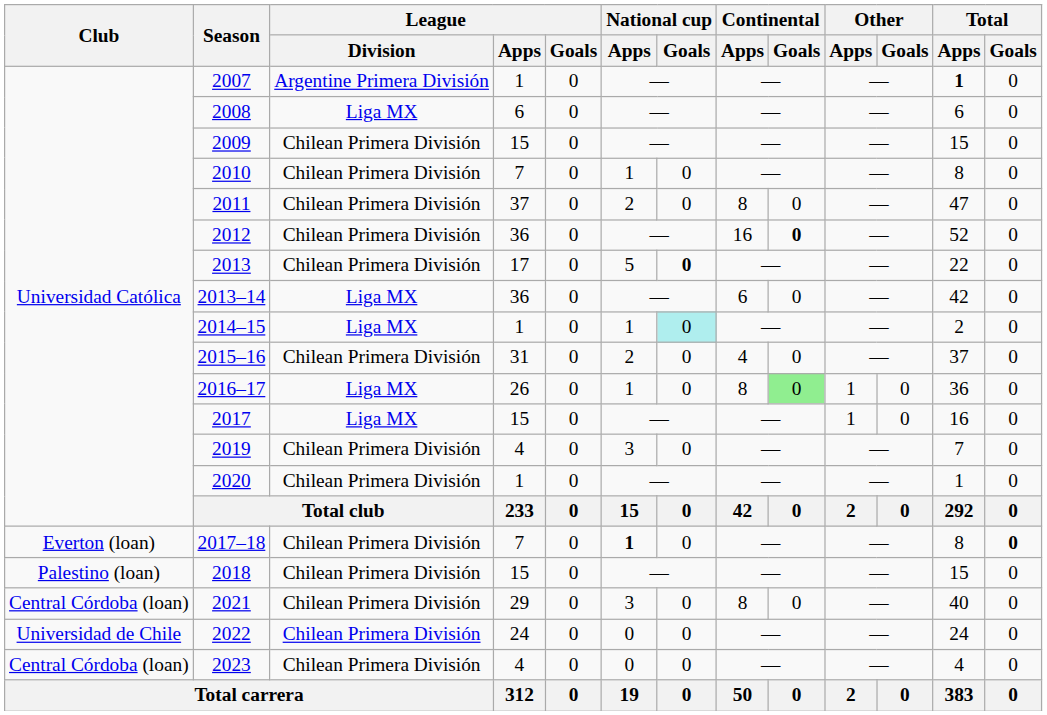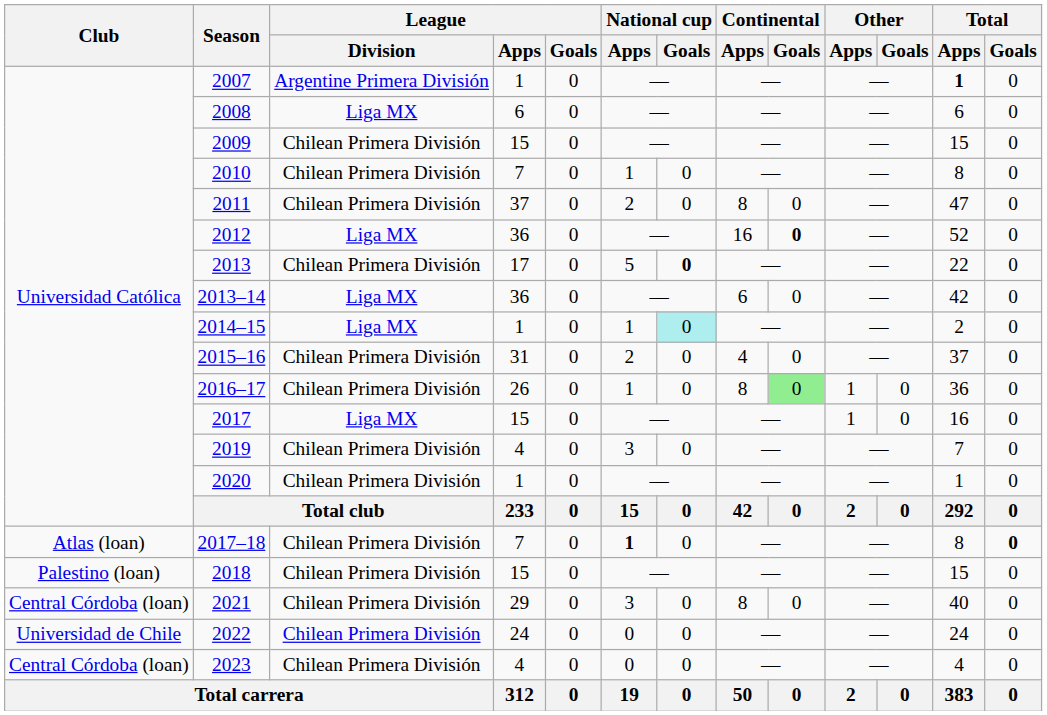2012 | League / Division: Chilean Primera División -> Liga MX
2016–17 | League / Division: Liga MX -> Chilean Primera División
2017–18 | Club: Everton (loan) -> Atlas (loan)
